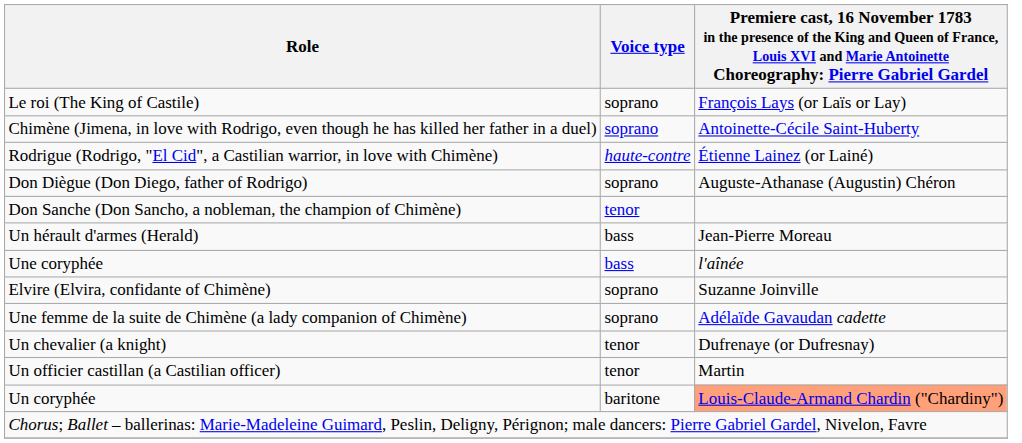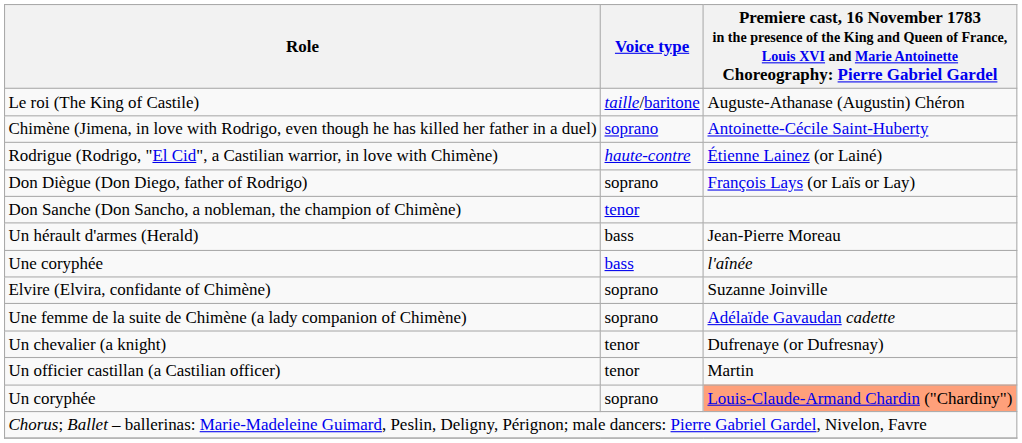Le roi (The King of Castile) | Voice type: soprano -> taille/baritone
Le roi (The King of Castile) | column 3: François Lays (or Laïs or Lay) -> Auguste-Athanase (Augustin) Chéron
Don Diègue (Don Diego, father of Rodrigo) | column 3: Auguste-Athanase (Augustin) Chéron -> François Lays (or Laïs or Lay)
Un coryphée | Voice type: baritone -> soprano
